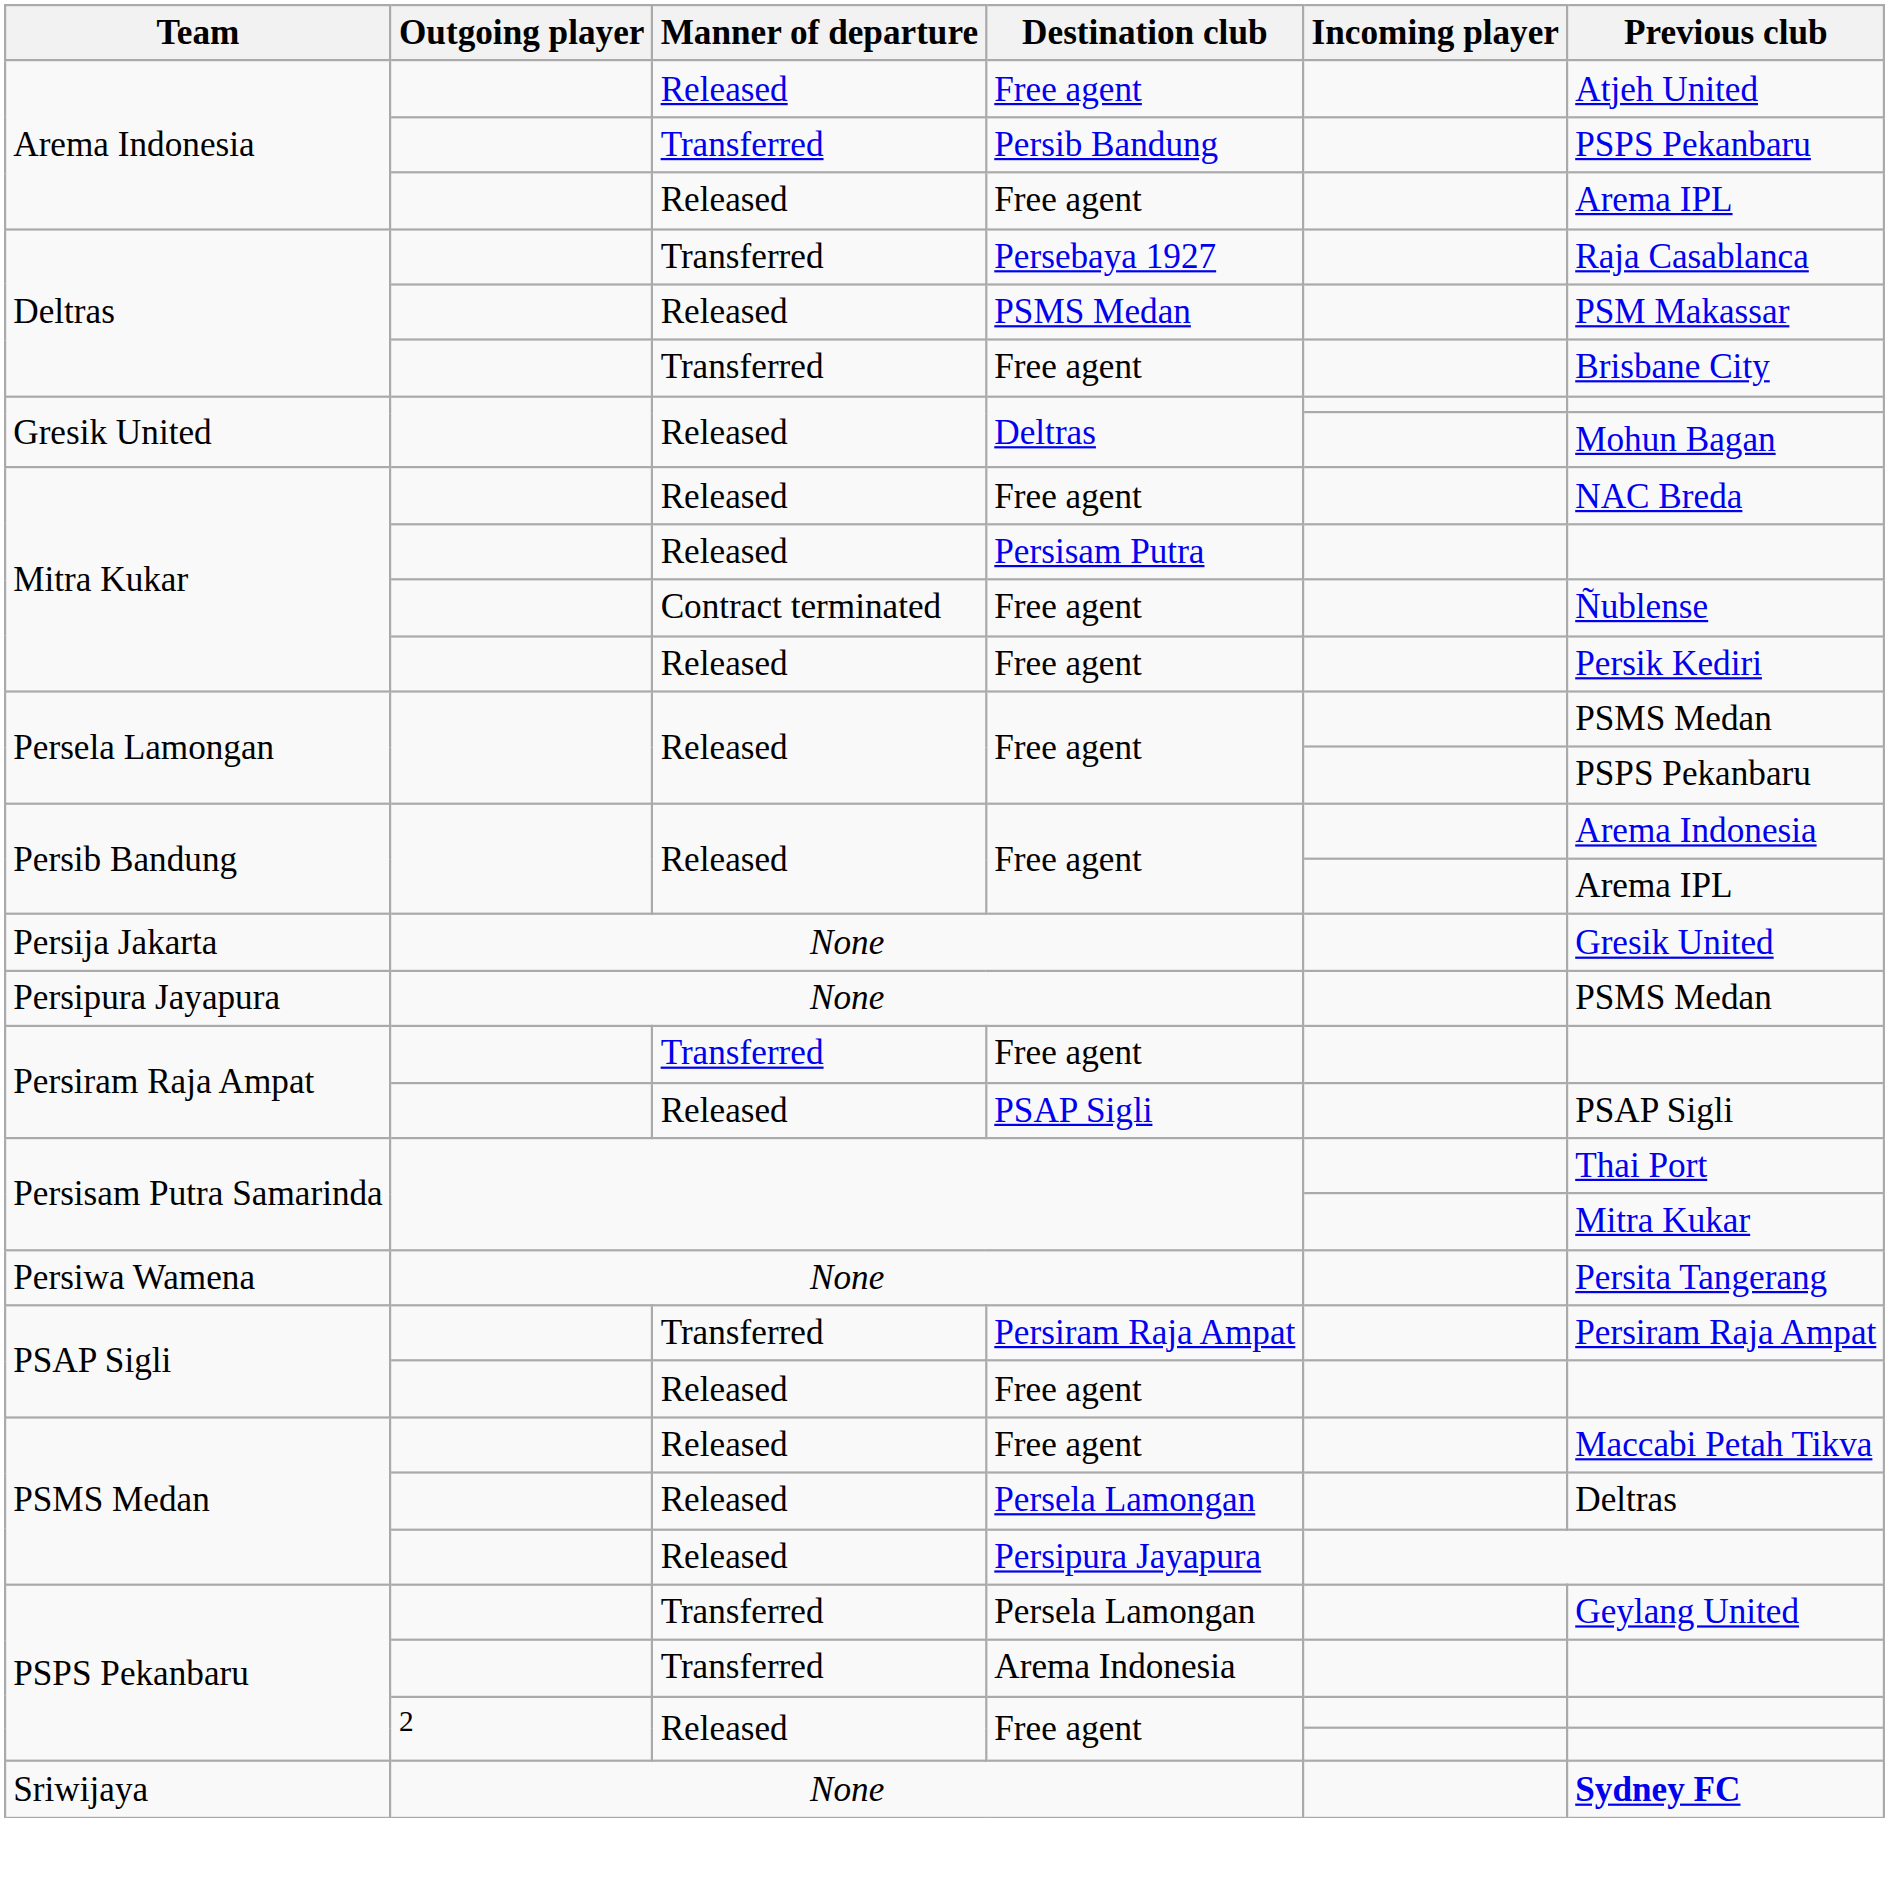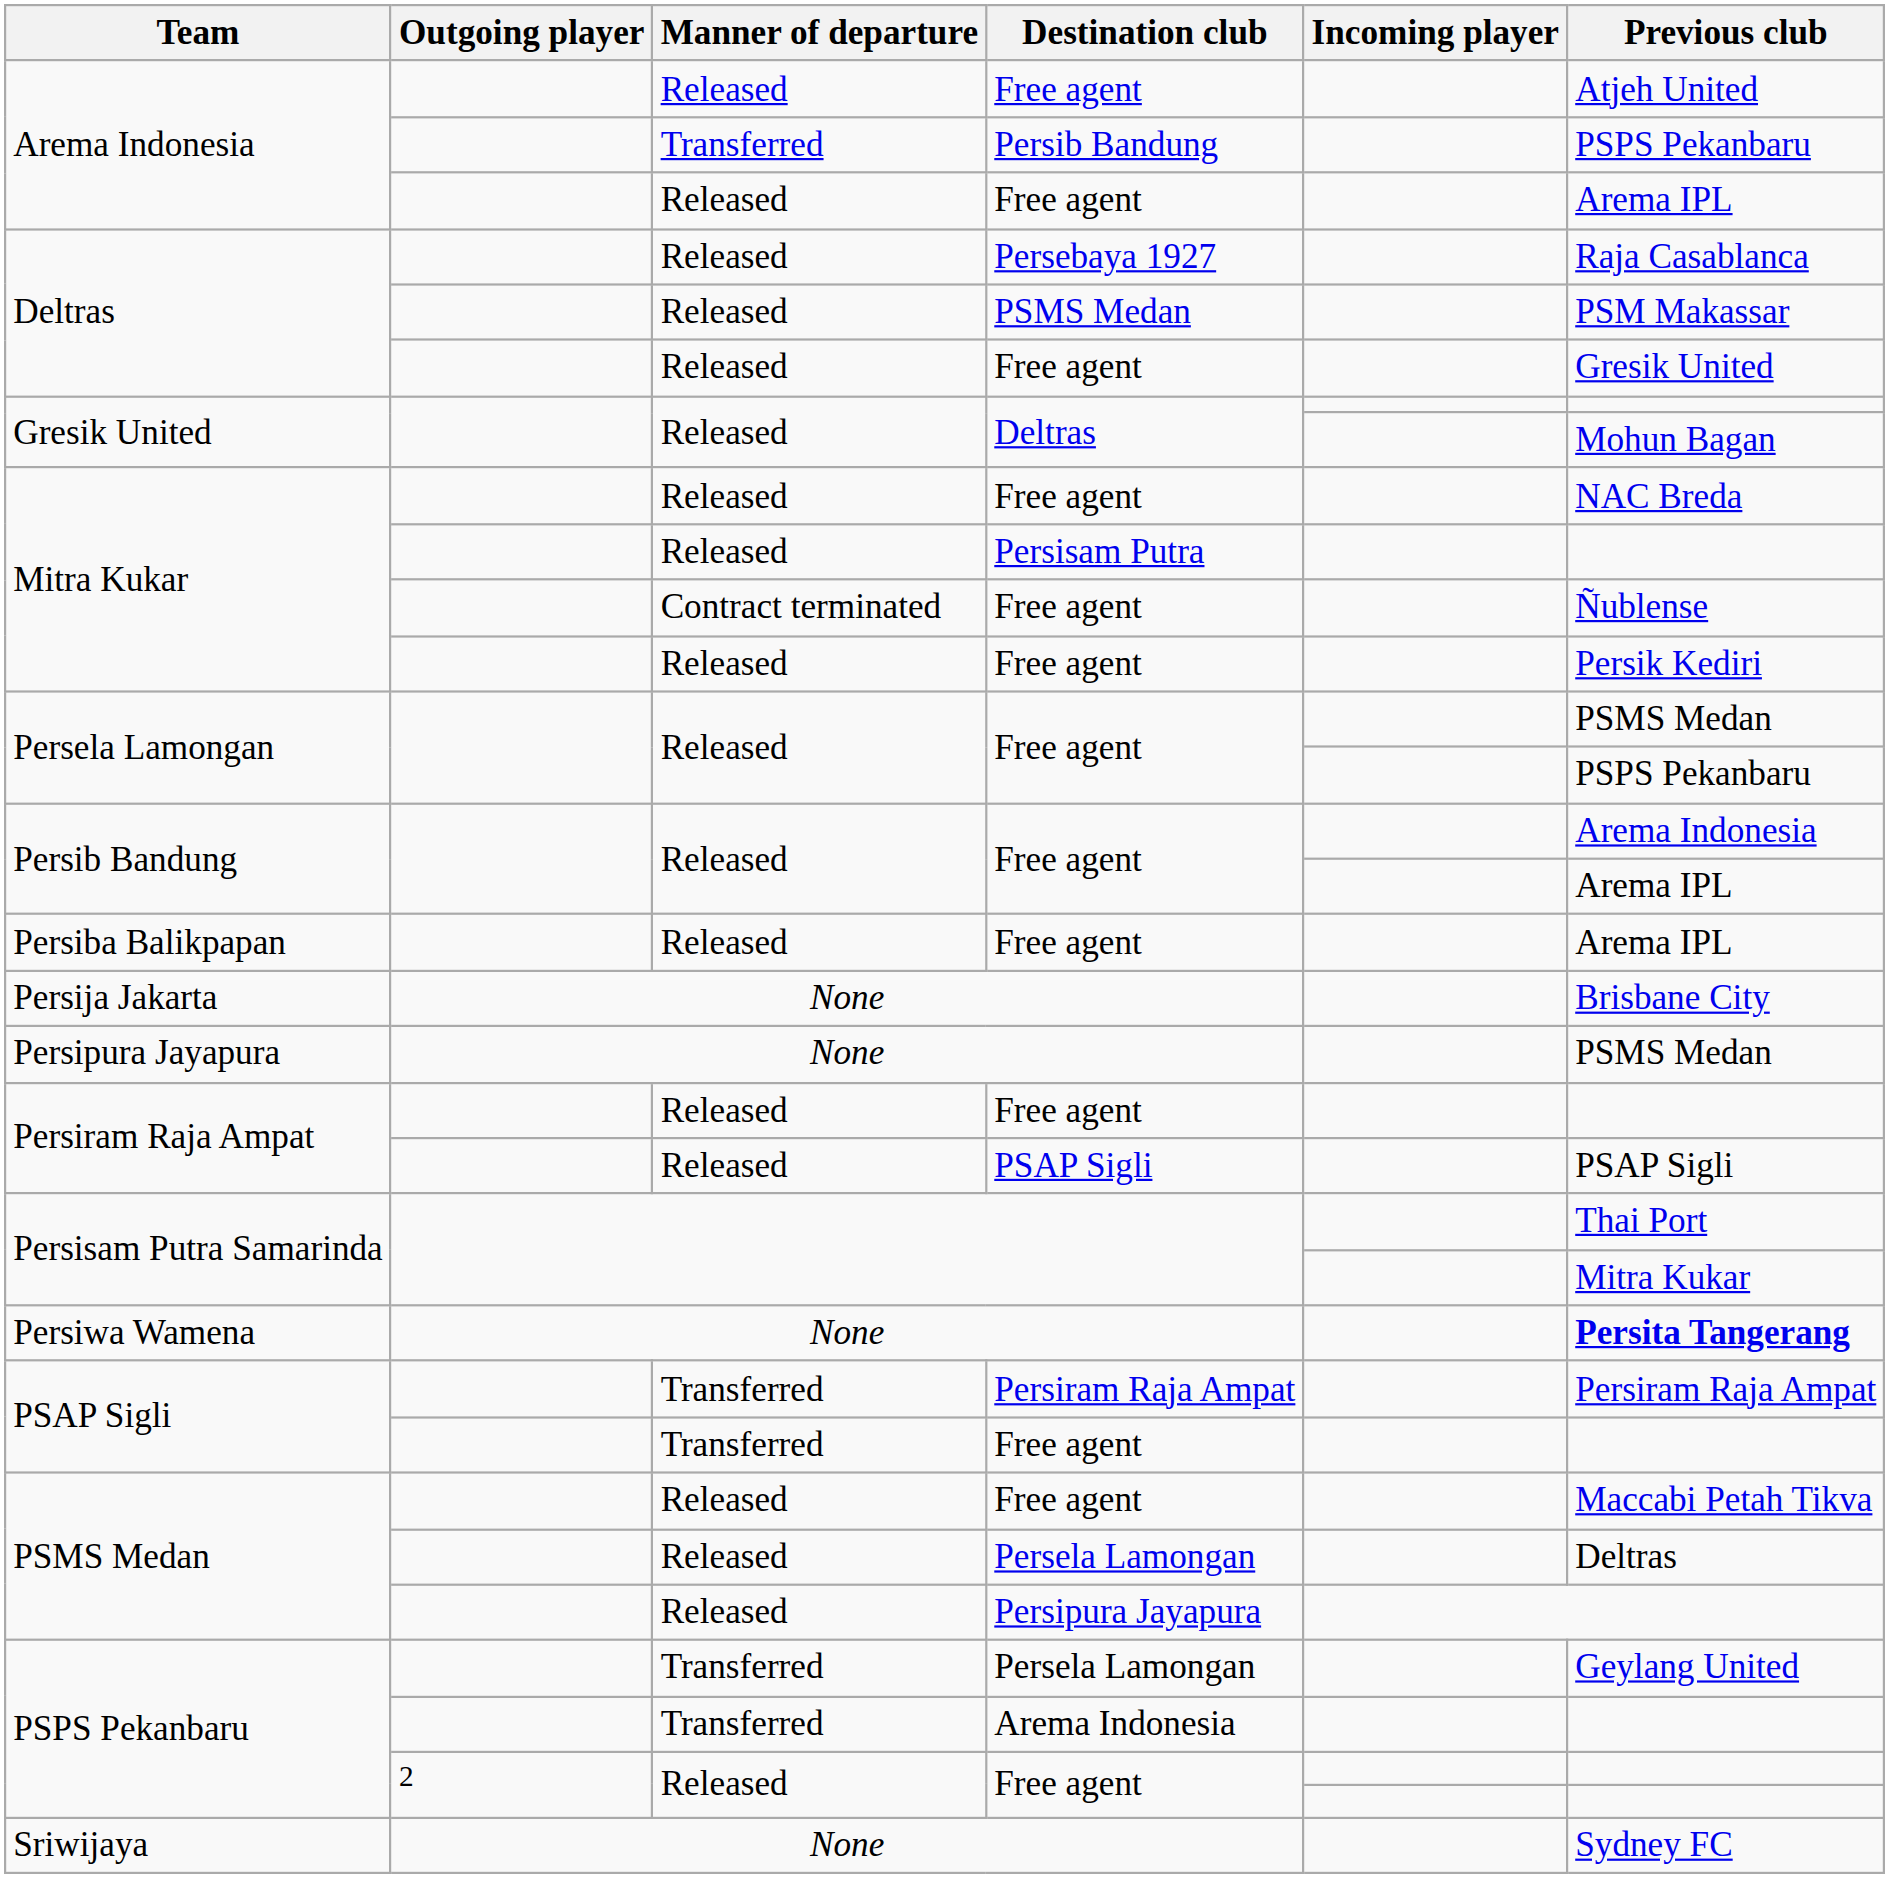Deltras / Persebaya 1927 | Manner of departure: Transferred -> Released
Deltras / Free agent | Manner of departure: Transferred -> Released
Deltras / Free agent | Previous club: Brisbane City -> Gresik United
+ row: Persiba Balikpapan | Released | Free agent | Arema IPL
Persija Jakarta | Previous club: Gresik United -> Brisbane City
Persiram Raja Ampat / Free agent | Manner of departure: Transferred -> Released
Persiwa Wamena | Previous club: normal -> bold
PSAP Sigli / Free agent | Manner of departure: Released -> Transferred
Sriwijaya | Previous club: bold -> normal
